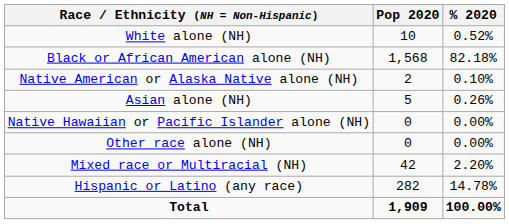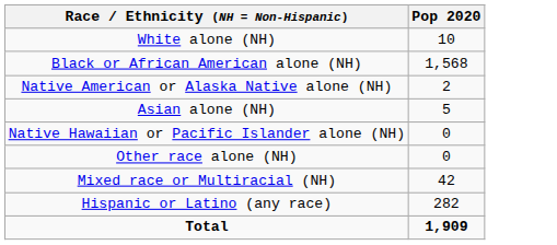- column: % 2020 | 0.52% | 82.18% | 0.10% | 0.26% | 0.00% | 0.00% | 2.20% | 14.78% | 100.00%
